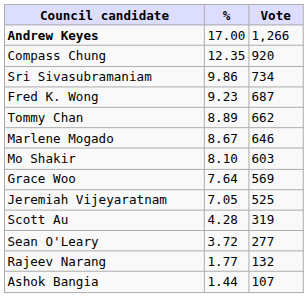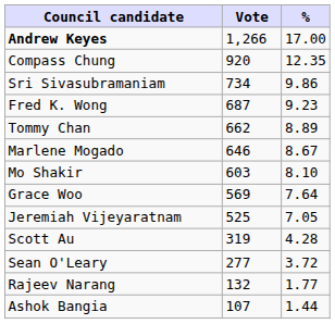columns swapped: Vote <-> %
